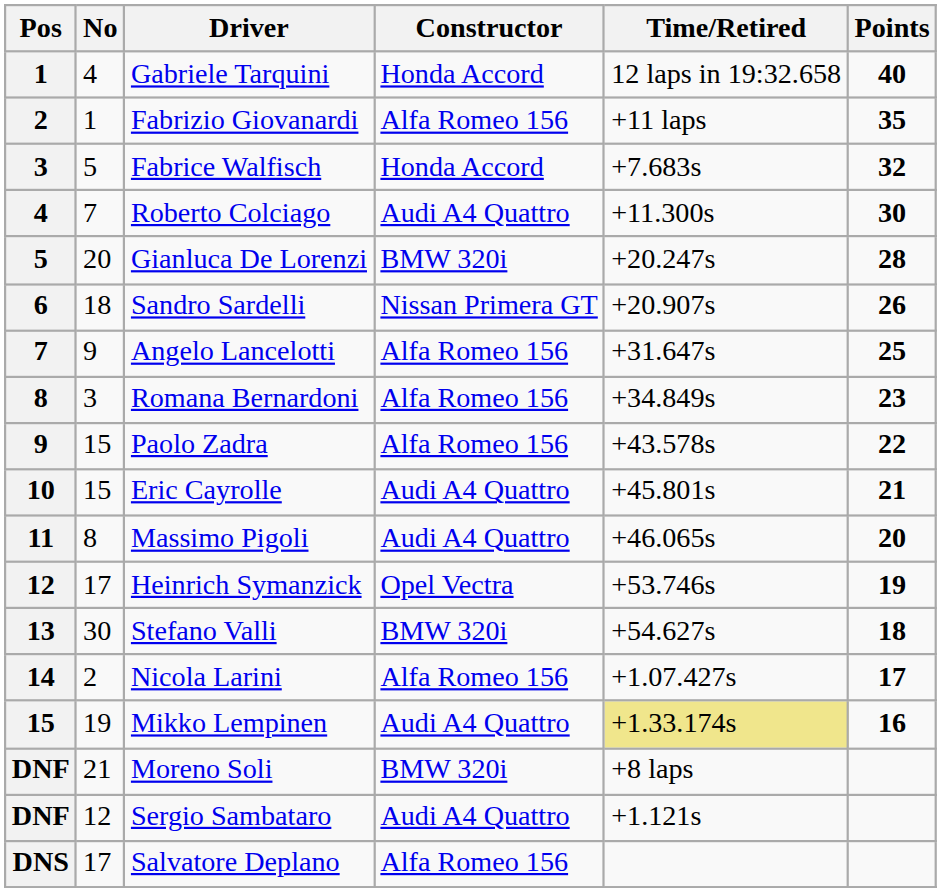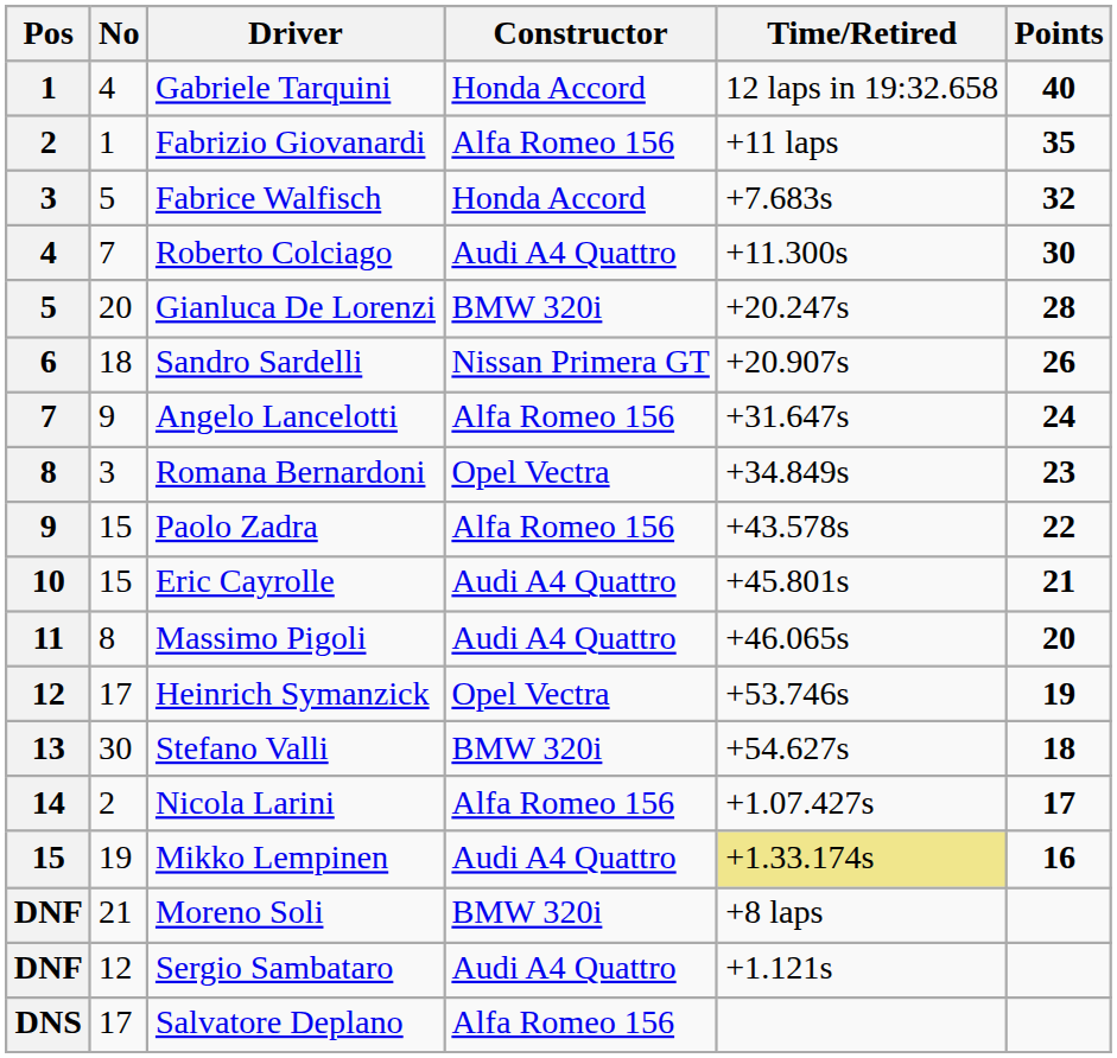Angelo Lancelotti | Points: 25 -> 24
Romana Bernardoni | Constructor: Alfa Romeo 156 -> Opel Vectra
